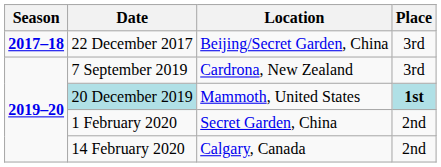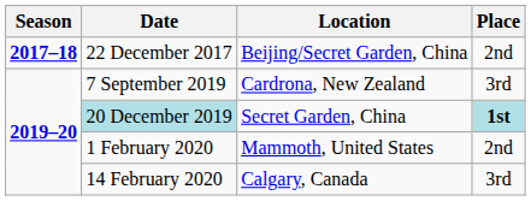22 December 2017 | Place: 3rd -> 2nd
20 December 2019 | Location: Mammoth, United States -> Secret Garden, China
1 February 2020 | Location: Secret Garden, China -> Mammoth, United States
14 February 2020 | Place: 2nd -> 3rd
